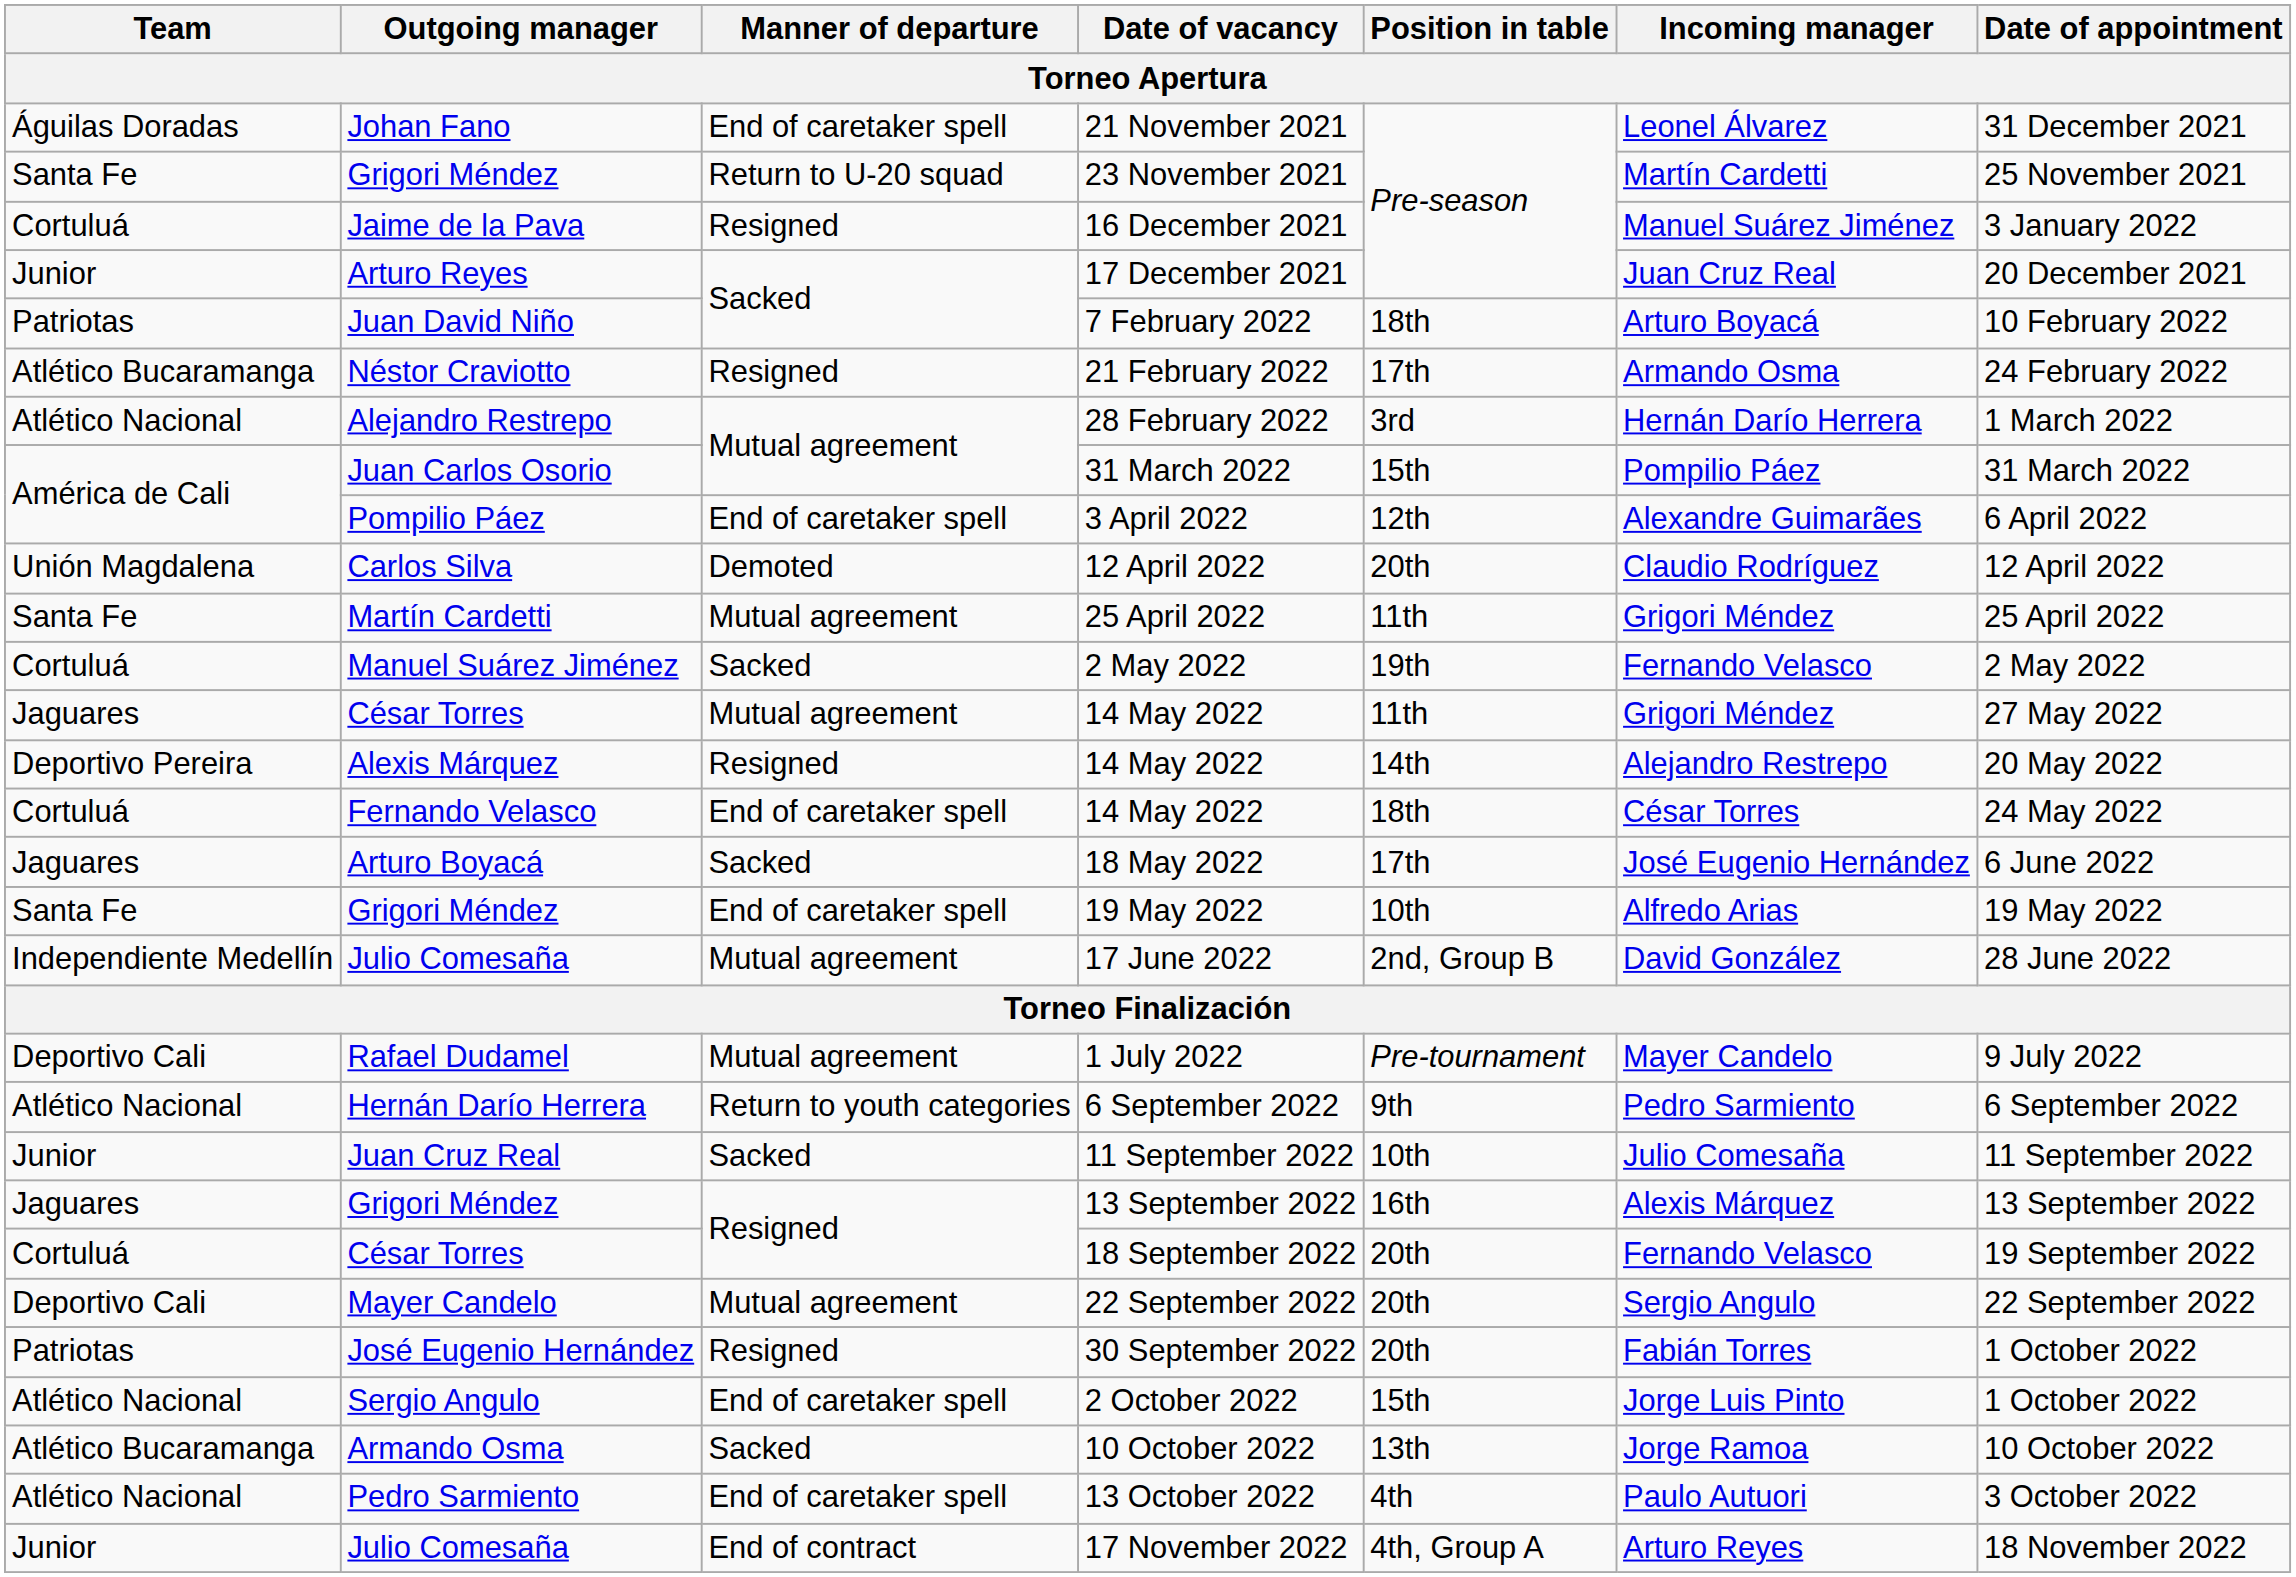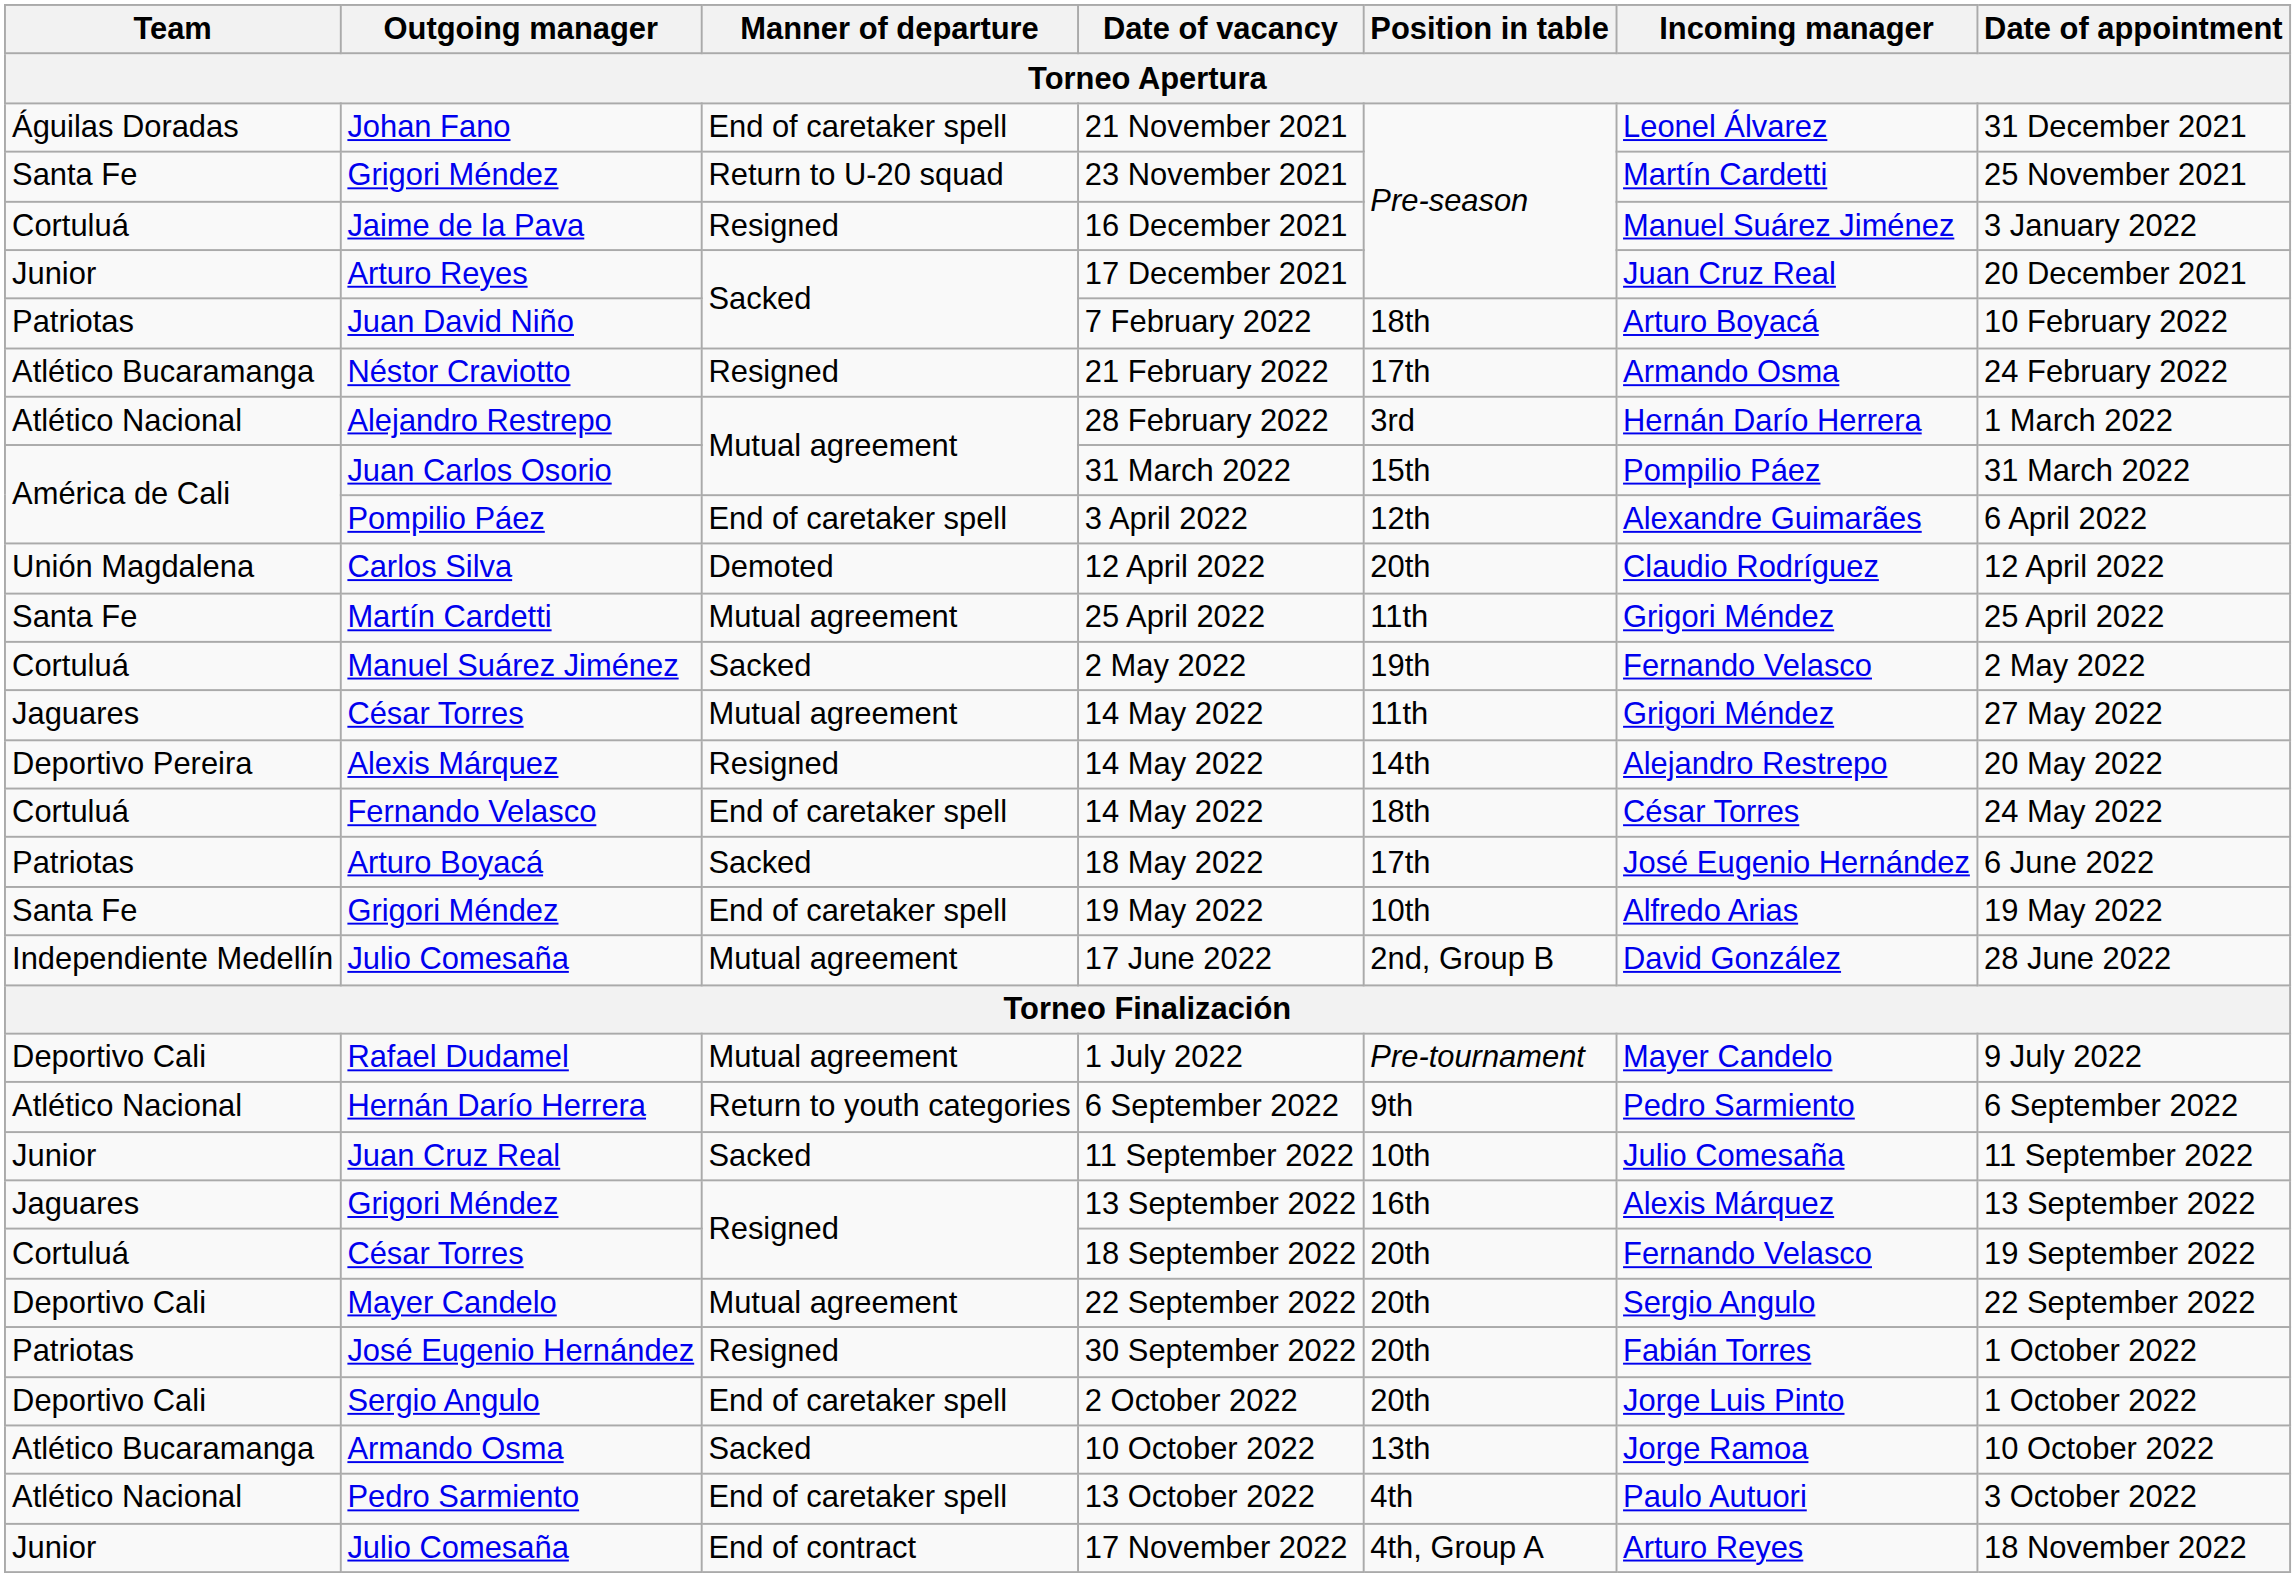18 May 2022 | Team: Jaguares -> Patriotas
2 October 2022 | Team: Atlético Nacional -> Deportivo Cali
2 October 2022 | Position in table: 15th -> 20th
